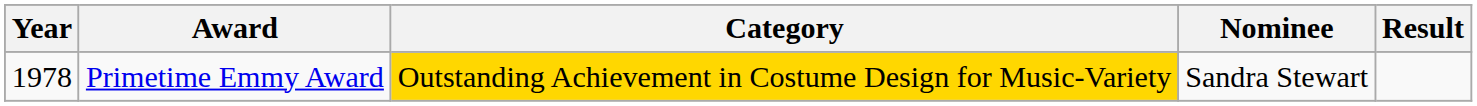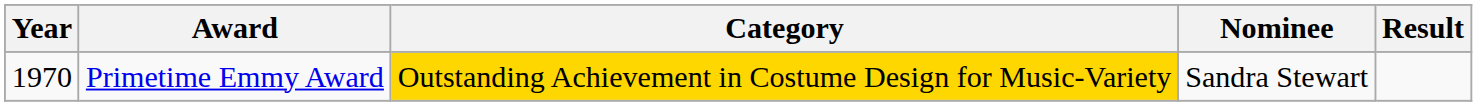Primetime Emmy Award | Year: 1978 -> 1970
